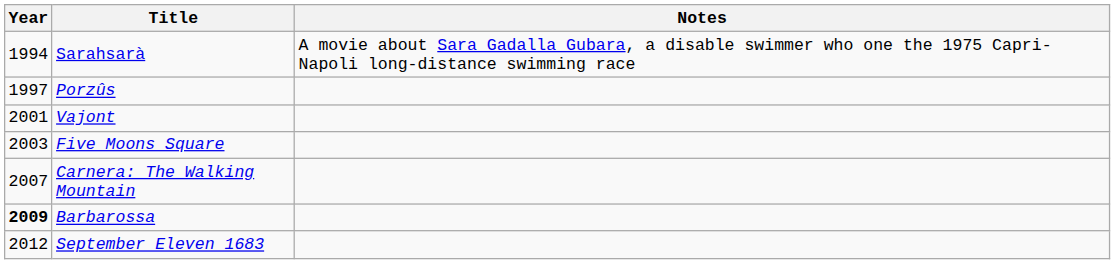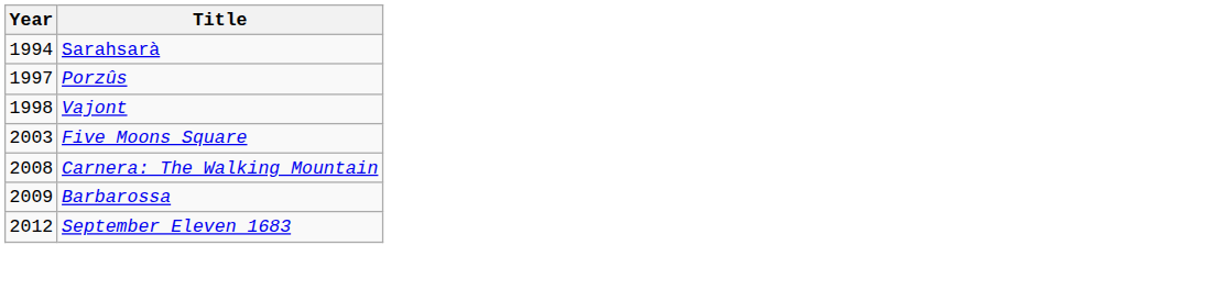- column: Notes | A movie about Sara Gadalla Gubara, a disable swimmer who one the 1975 Capri-Napoli long-distance swimming race
Vajont | Year: 2001 -> 1998
Carnera: The Walking Mountain | Year: 2007 -> 2008
Barbarossa | Year: bold -> normal
